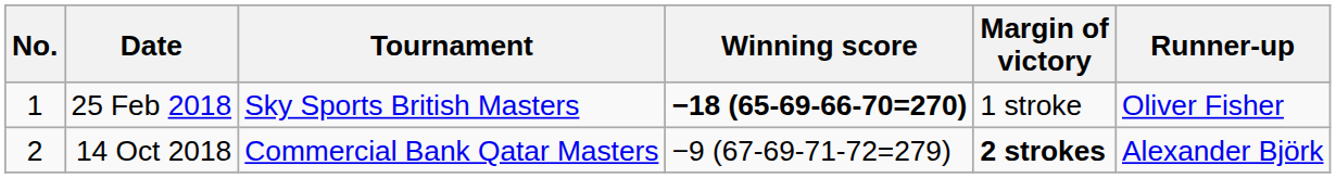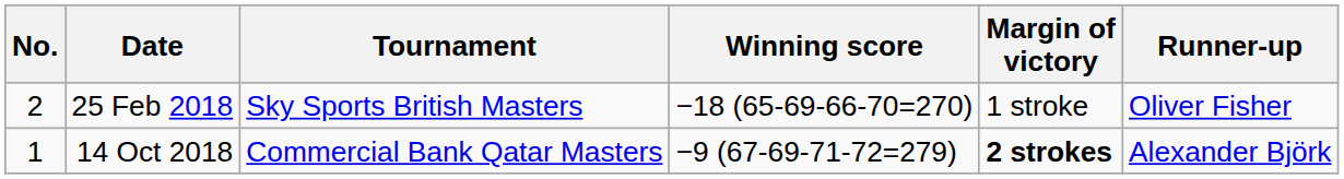25 Feb 2018 | No.: 1 -> 2
25 Feb 2018 | Winning score: bold -> normal
14 Oct 2018 | No.: 2 -> 1
